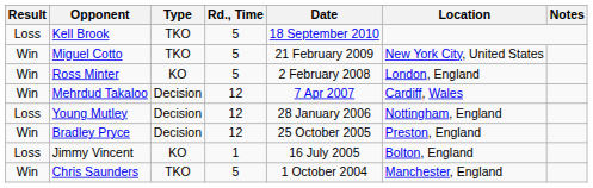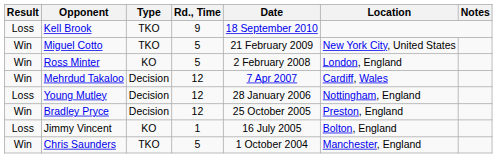Kell Brook | Rd., Time: 5 -> 9
